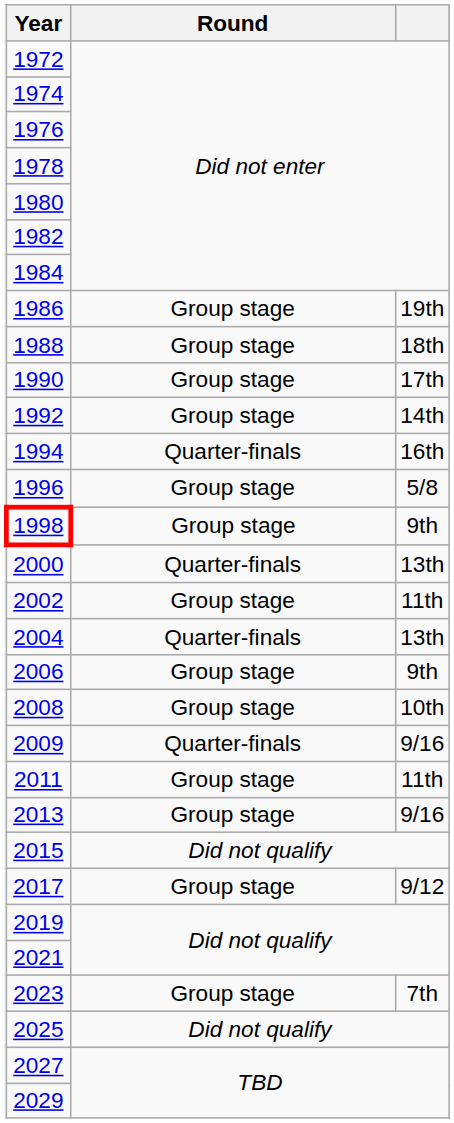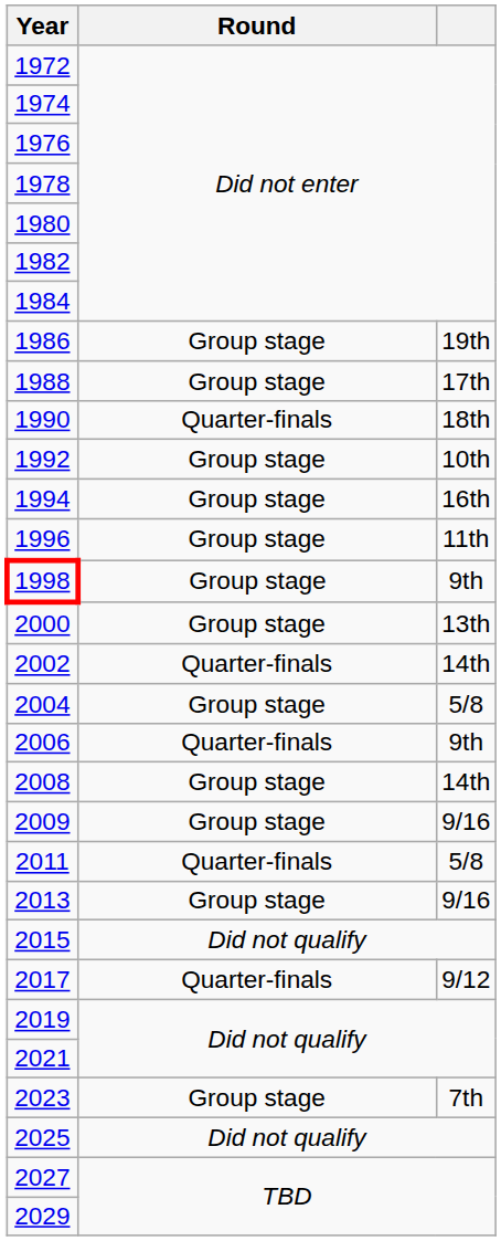1988 | column 3: 18th -> 17th
1990 | Round: Group stage -> Quarter-finals
1990 | column 3: 17th -> 18th
1992 | column 3: 14th -> 10th
1994 | Round: Quarter-finals -> Group stage
1996 | column 3: 5/8 -> 11th
2000 | Round: Quarter-finals -> Group stage
2002 | Round: Group stage -> Quarter-finals
2002 | column 3: 11th -> 14th
2004 | Round: Quarter-finals -> Group stage
2004 | column 3: 13th -> 5/8
2006 | Round: Group stage -> Quarter-finals
2008 | column 3: 10th -> 14th
2009 | Round: Quarter-finals -> Group stage
2011 | Round: Group stage -> Quarter-finals
2011 | column 3: 11th -> 5/8
2017 | Round: Group stage -> Quarter-finals
